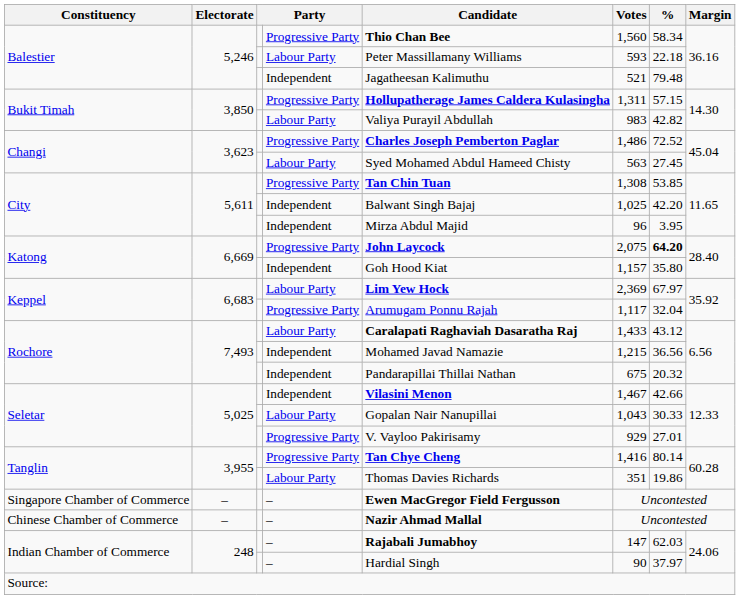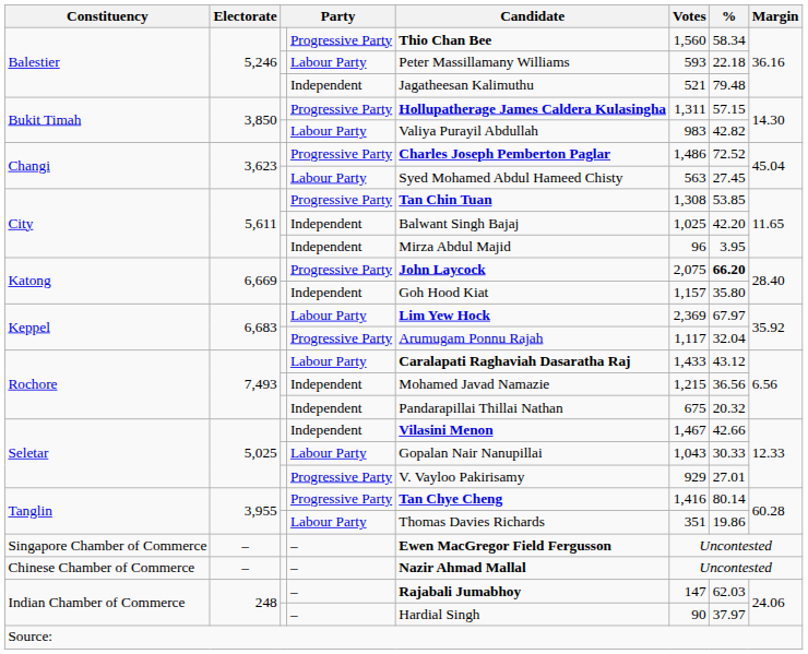Katong / Progressive Party | %: 64.20 -> 66.20
